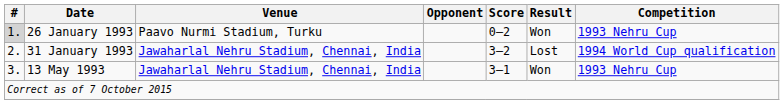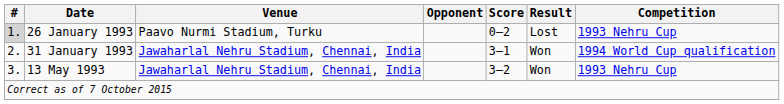26 January 1993 | Result: Won -> Lost
31 January 1993 | Score: 3–2 -> 3–1
31 January 1993 | Result: Lost -> Won
13 May 1993 | Score: 3–1 -> 3–2
